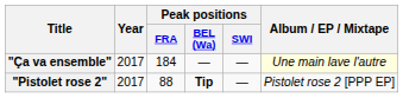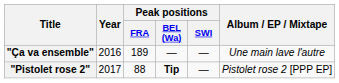"Ça va ensemble" | Year: 2017 -> 2016
"Ça va ensemble" | Peak positions / FRA: 184 -> 189
"Ça va ensemble" | Album / EP / Mixtape: lightyellow background -> no background
